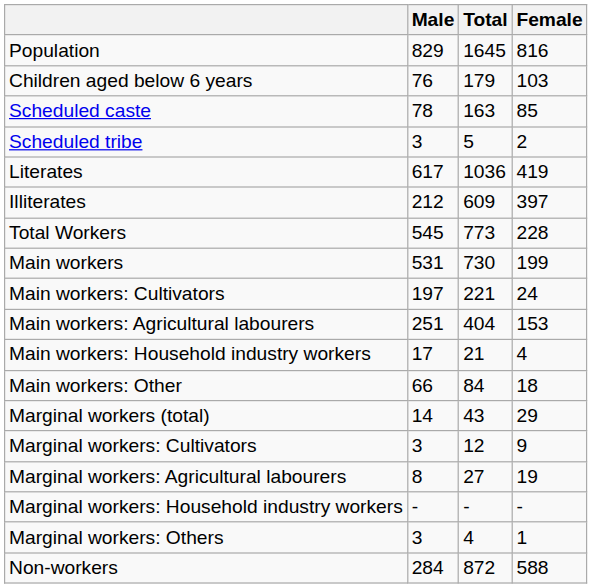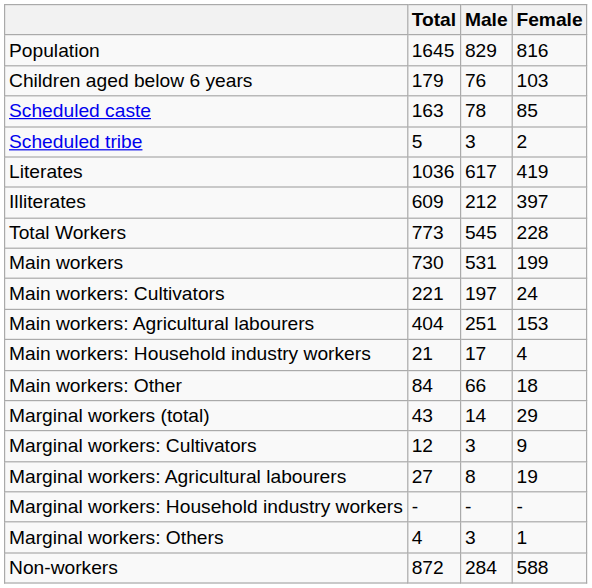columns swapped: Total <-> Male
